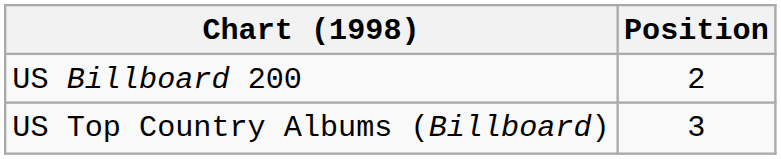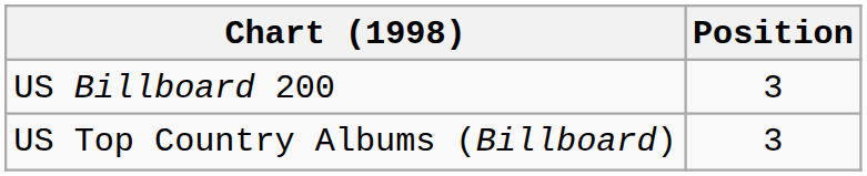US Billboard 200 | Position: 2 -> 3
